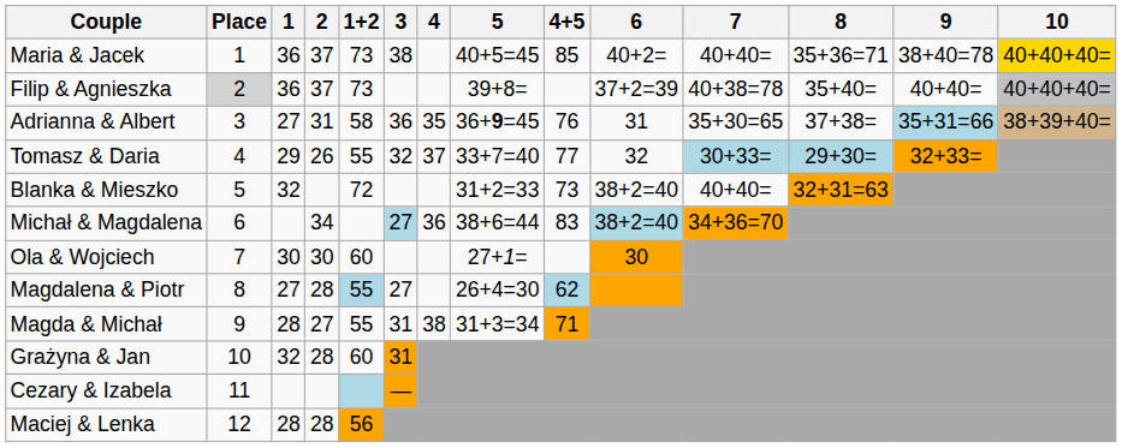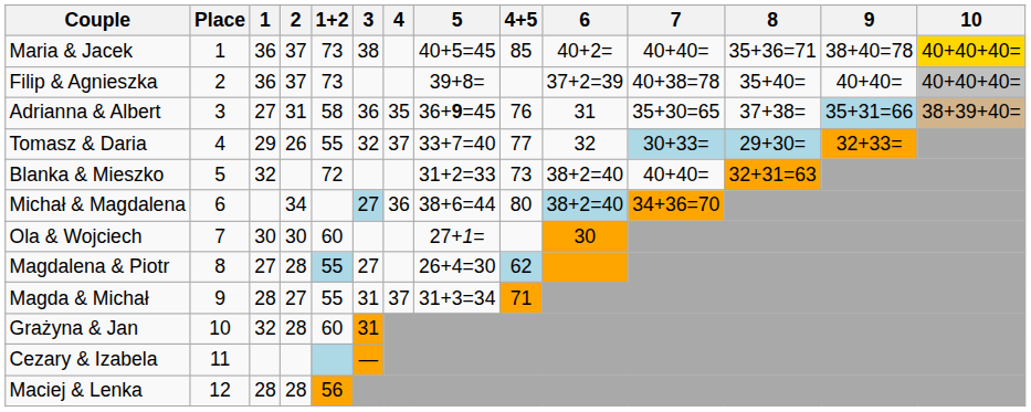Filip & Agnieszka | Place: lightgrey background -> no background
Michał & Magdalena | 4+5: 83 -> 80
Magda & Michał | 4: 38 -> 37
